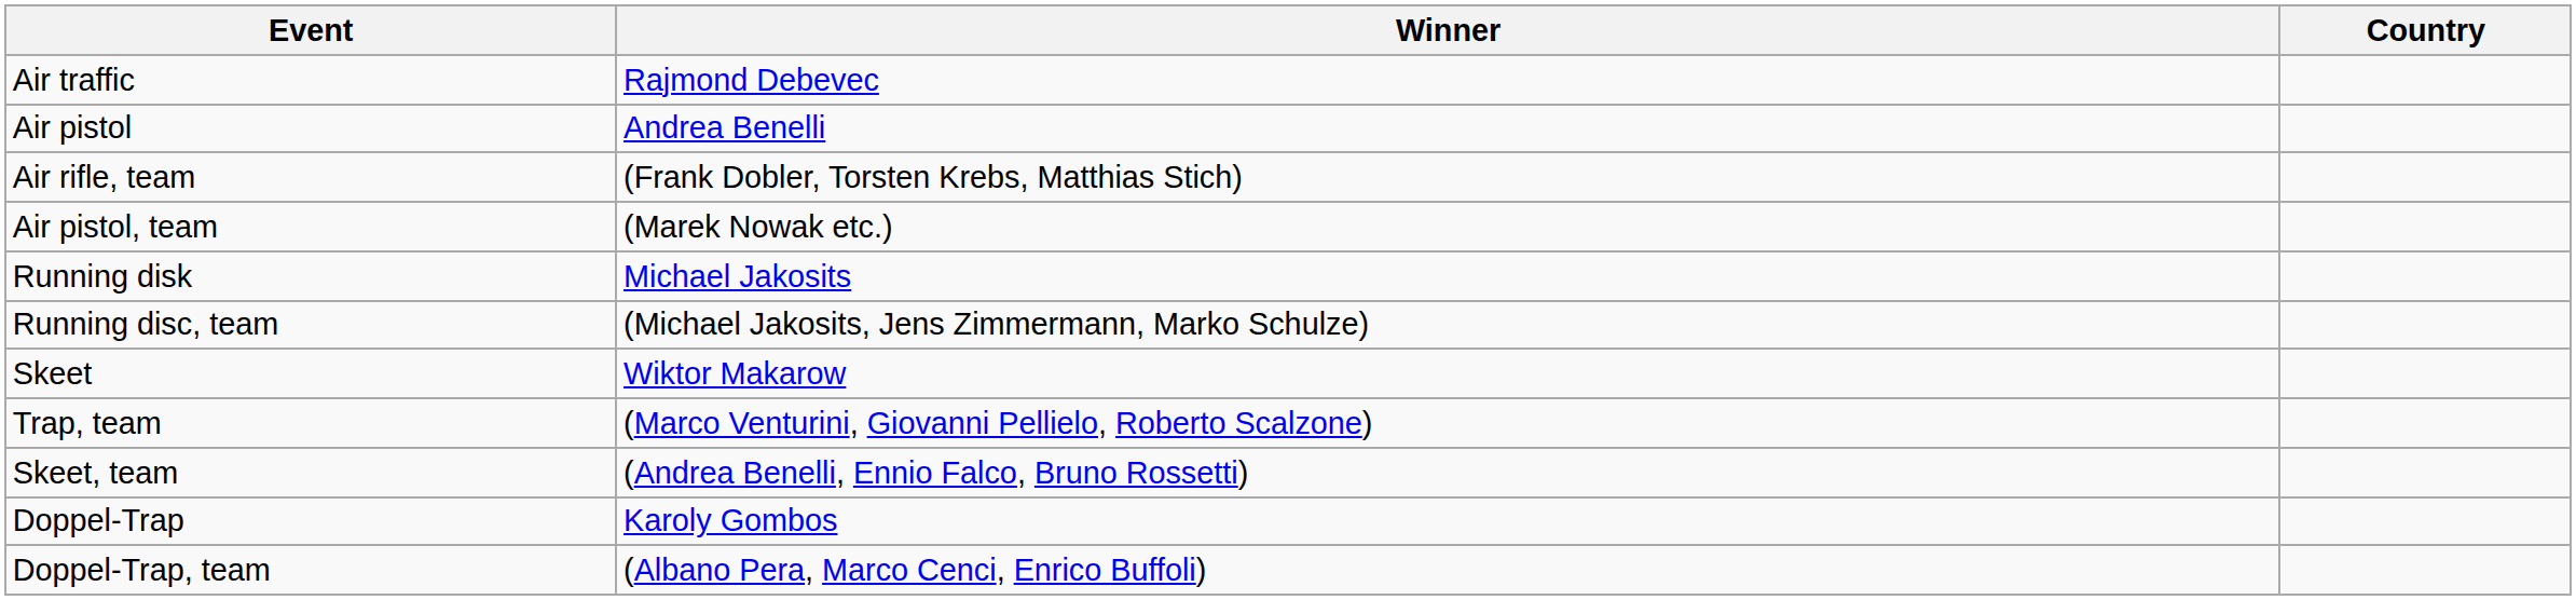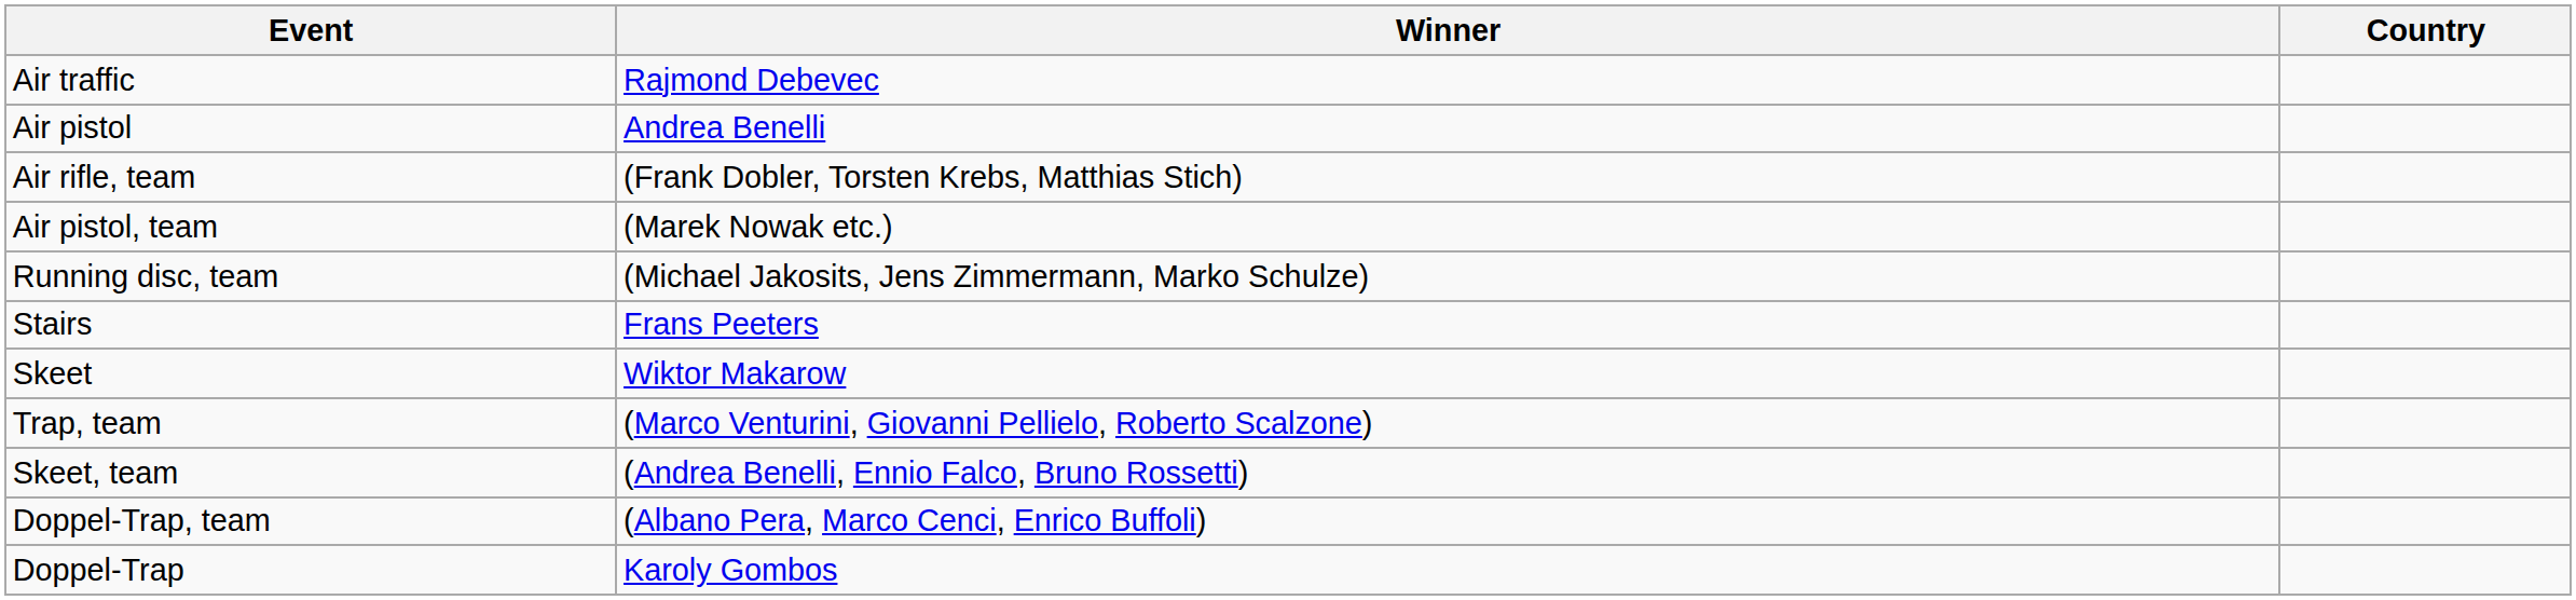- row: Running disk | Michael Jakosits
+ row: Stairs | Frans Peeters
rows swapped: Doppel-Trap <-> Doppel-Trap, team
